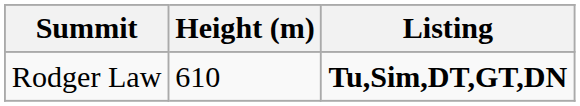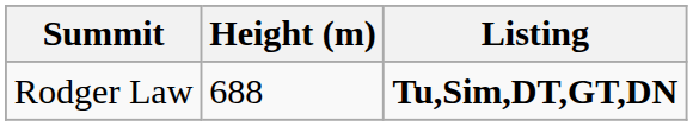Rodger Law | Height (m): 610 -> 688
